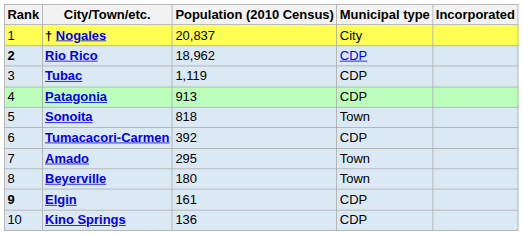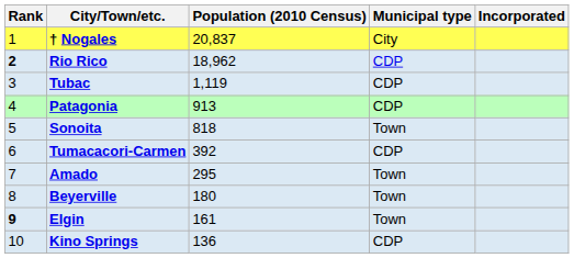Elgin | Municipal type: CDP -> Town
